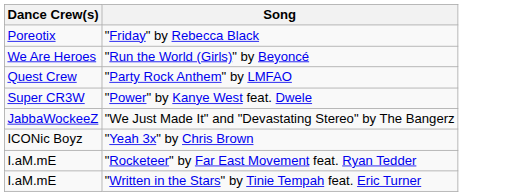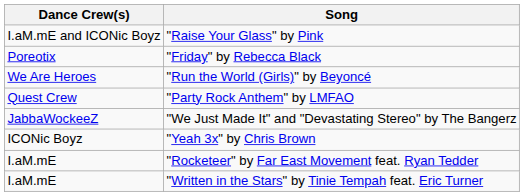+ row: I.aM.mE and ICONic Boyz | "Raise Your Glass" by Pink
- row: Super CR3W | "Power" by Kanye West feat. Dwele
